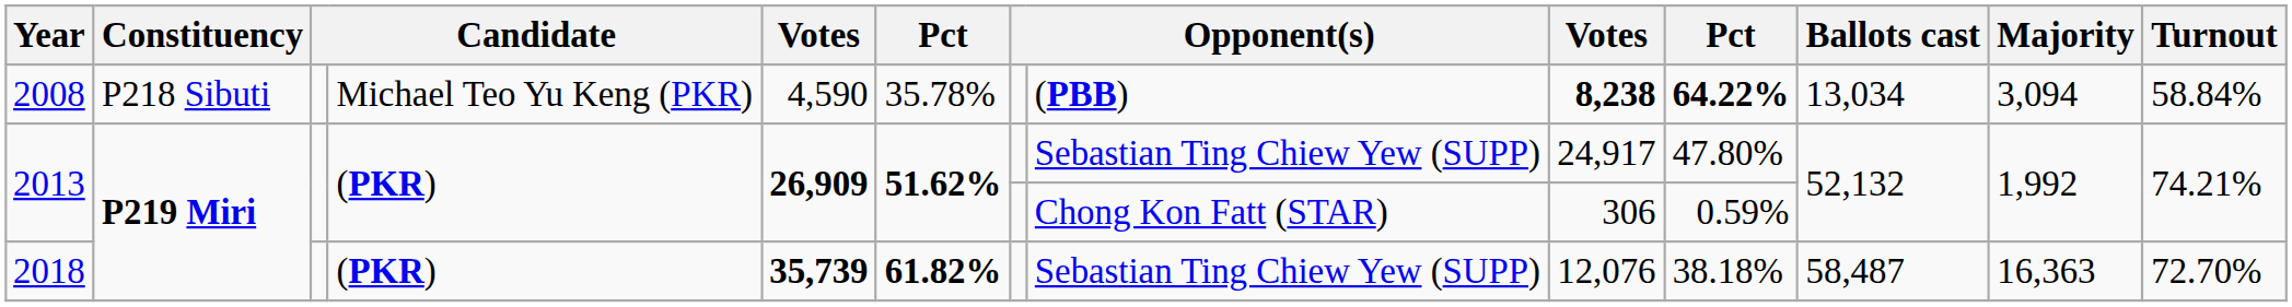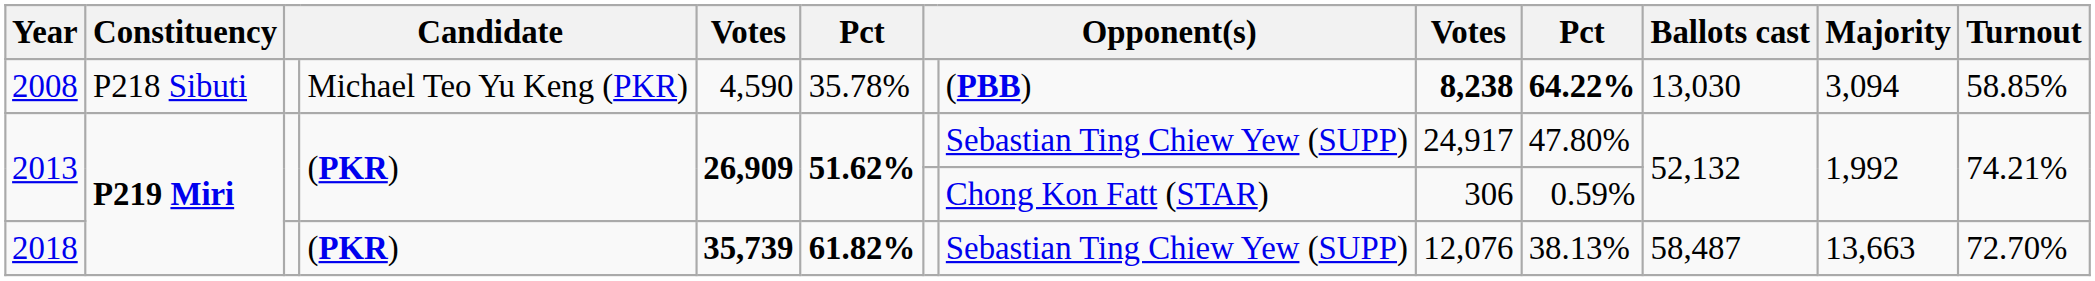2008 | Ballots cast: 13,034 -> 13,030
2008 | Turnout: 58.84% -> 58.85%
2018 | column 10: 38.18% -> 38.13%
2018 | Majority: 16,363 -> 13,663
